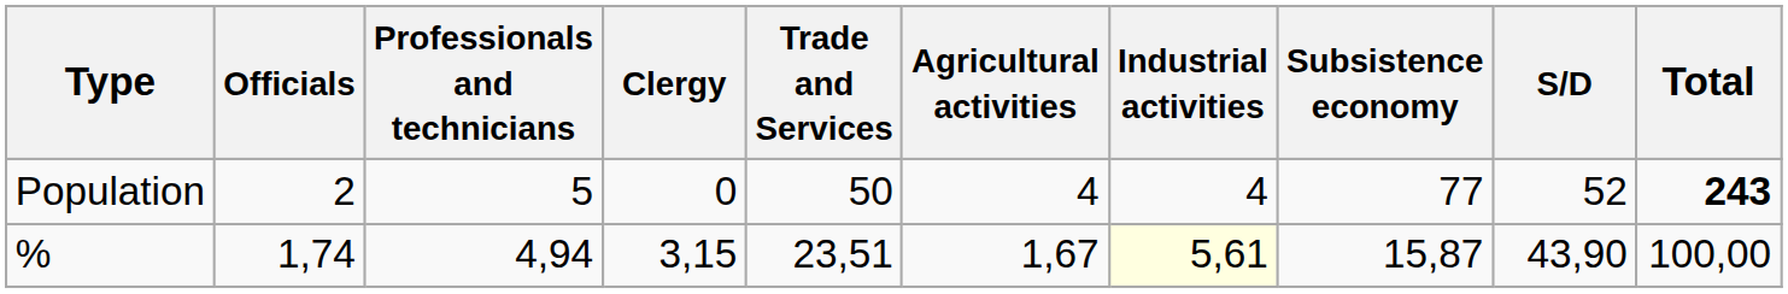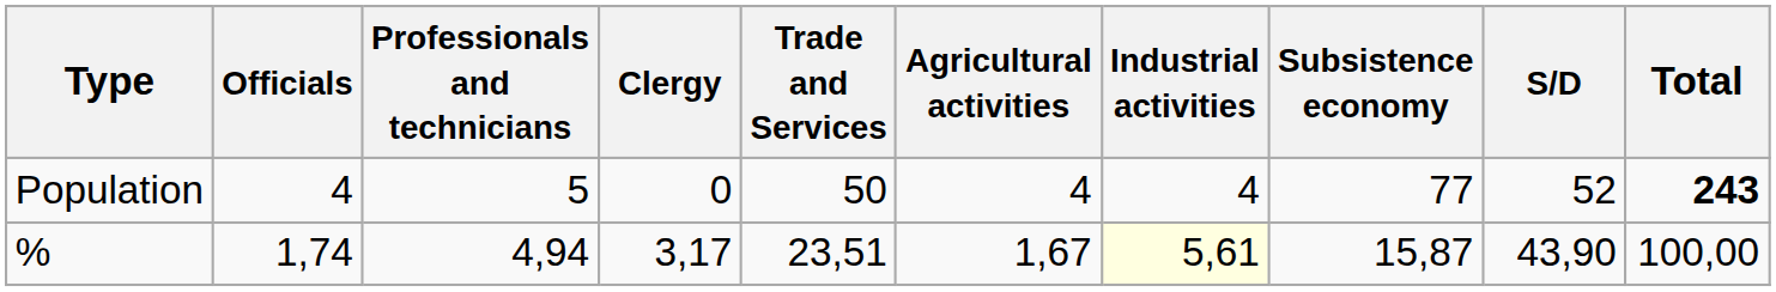Population | Officials: 2 -> 4
% | Clergy: 3,15 -> 3,17
